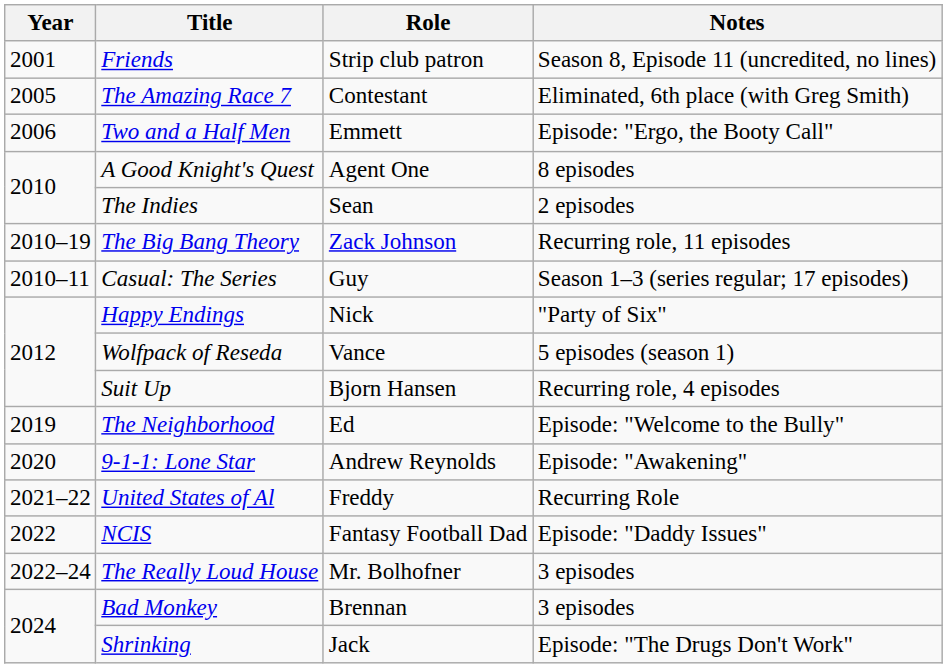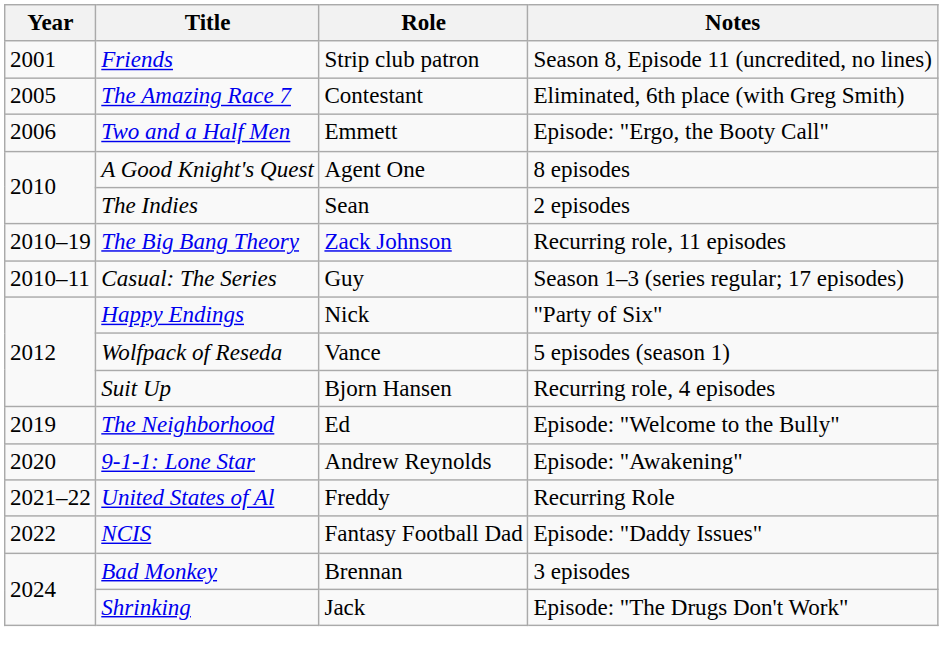- row: 2022–24 | The Really Loud House | Mr. Bolhofner | 3 episodes
